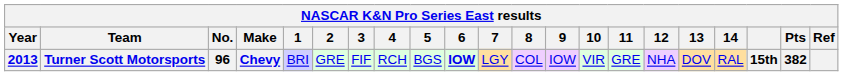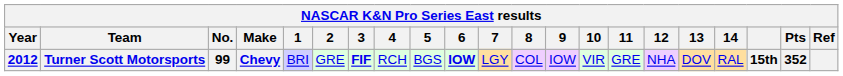Turner Scott Motorsports | Year: 2013 -> 2012
Turner Scott Motorsports | No.: 96 -> 99
Turner Scott Motorsports | 3: normal -> bold
Turner Scott Motorsports | Pts: 382 -> 352
